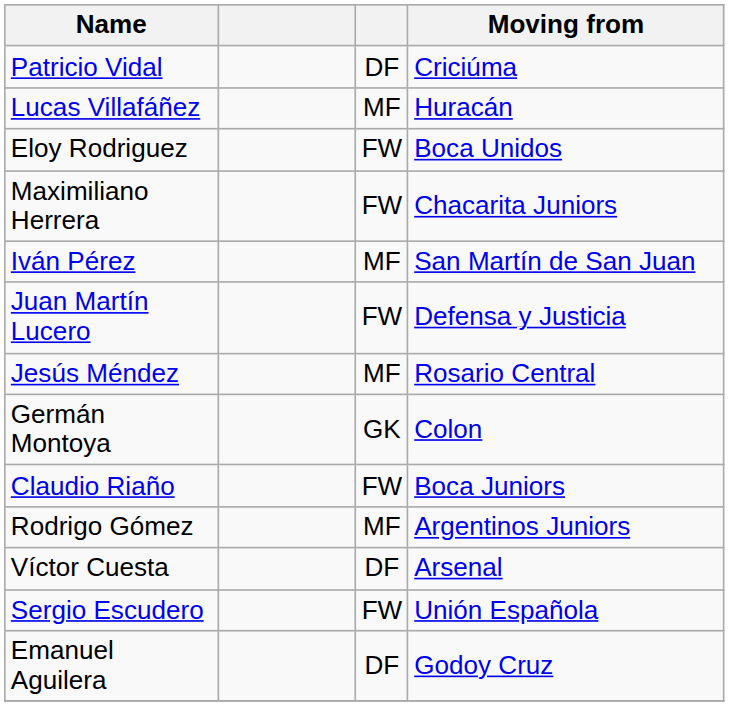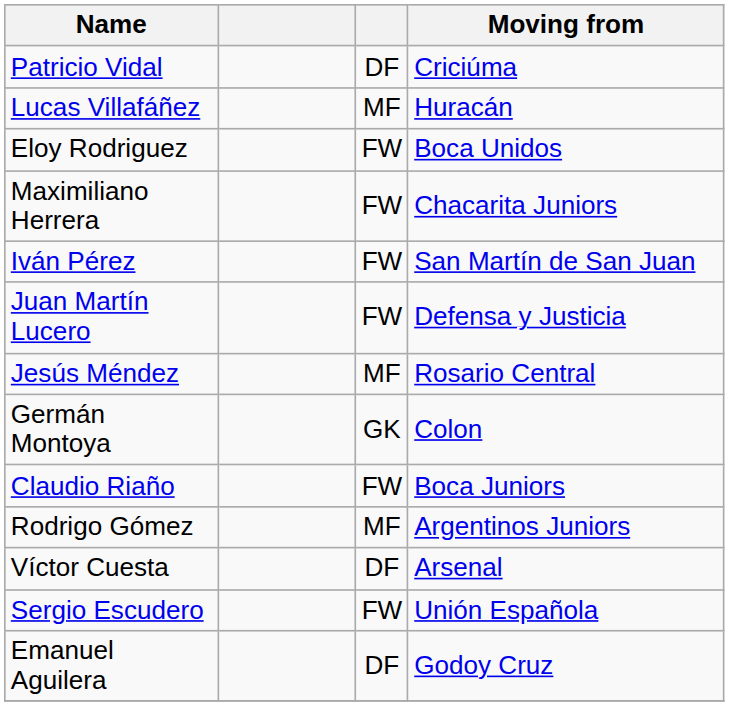Iván Pérez | column 3: MF -> FW
